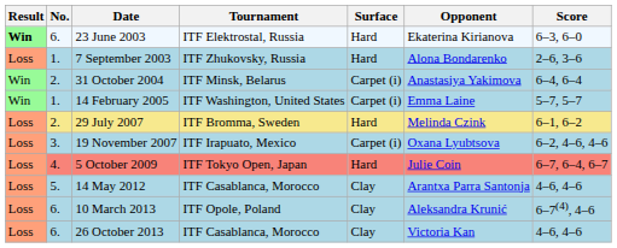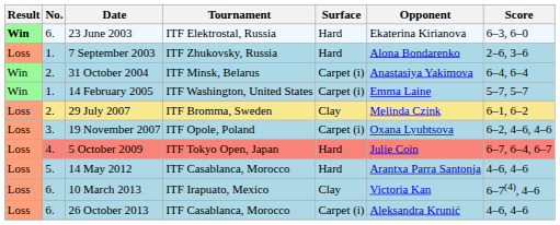29 July 2007 | Surface: Hard -> Clay
19 November 2007 | Tournament: ITF Irapuato, Mexico -> ITF Opole, Poland
14 May 2012 | Surface: Clay -> Hard
10 March 2013 | Tournament: ITF Opole, Poland -> ITF Irapuato, Mexico
10 March 2013 | Opponent: Aleksandra Krunić -> Victoria Kan
26 October 2013 | Surface: Clay -> Carpet (i)
26 October 2013 | Opponent: Victoria Kan -> Aleksandra Krunić
